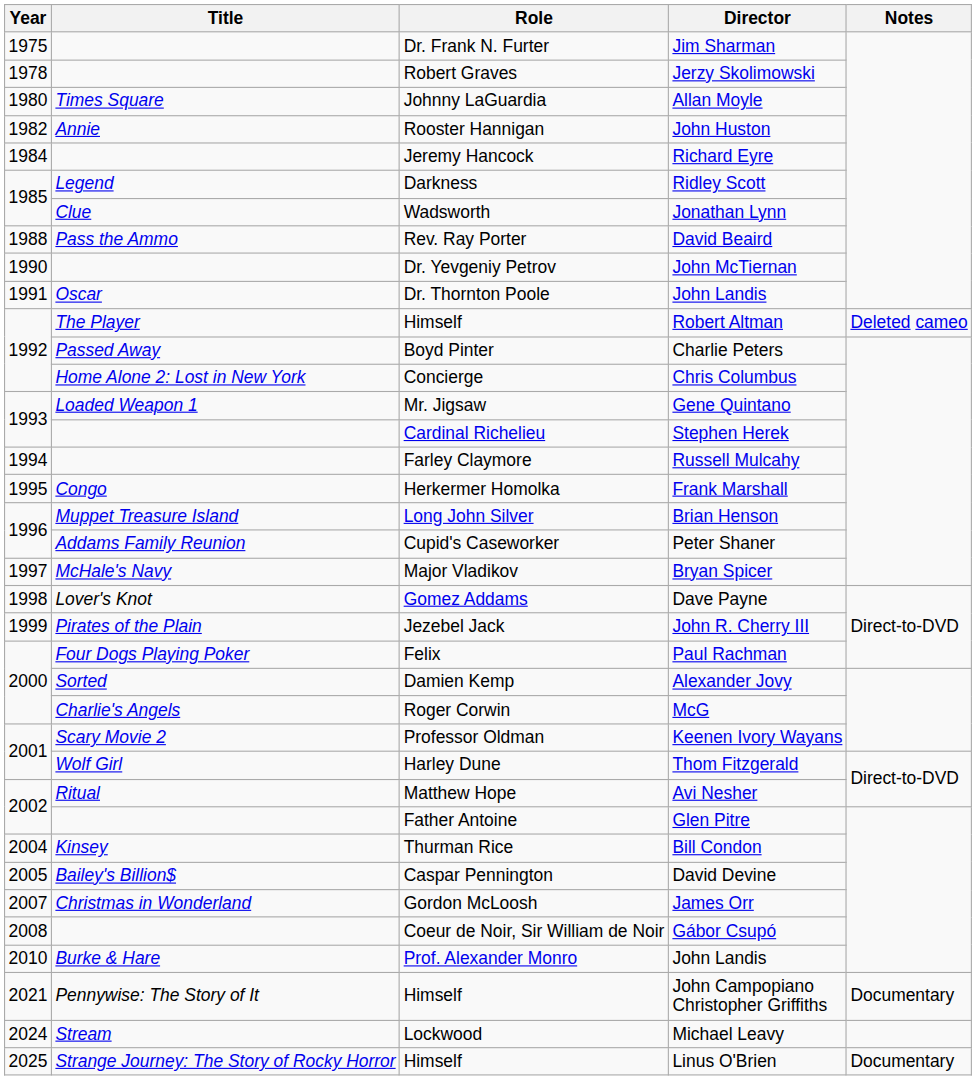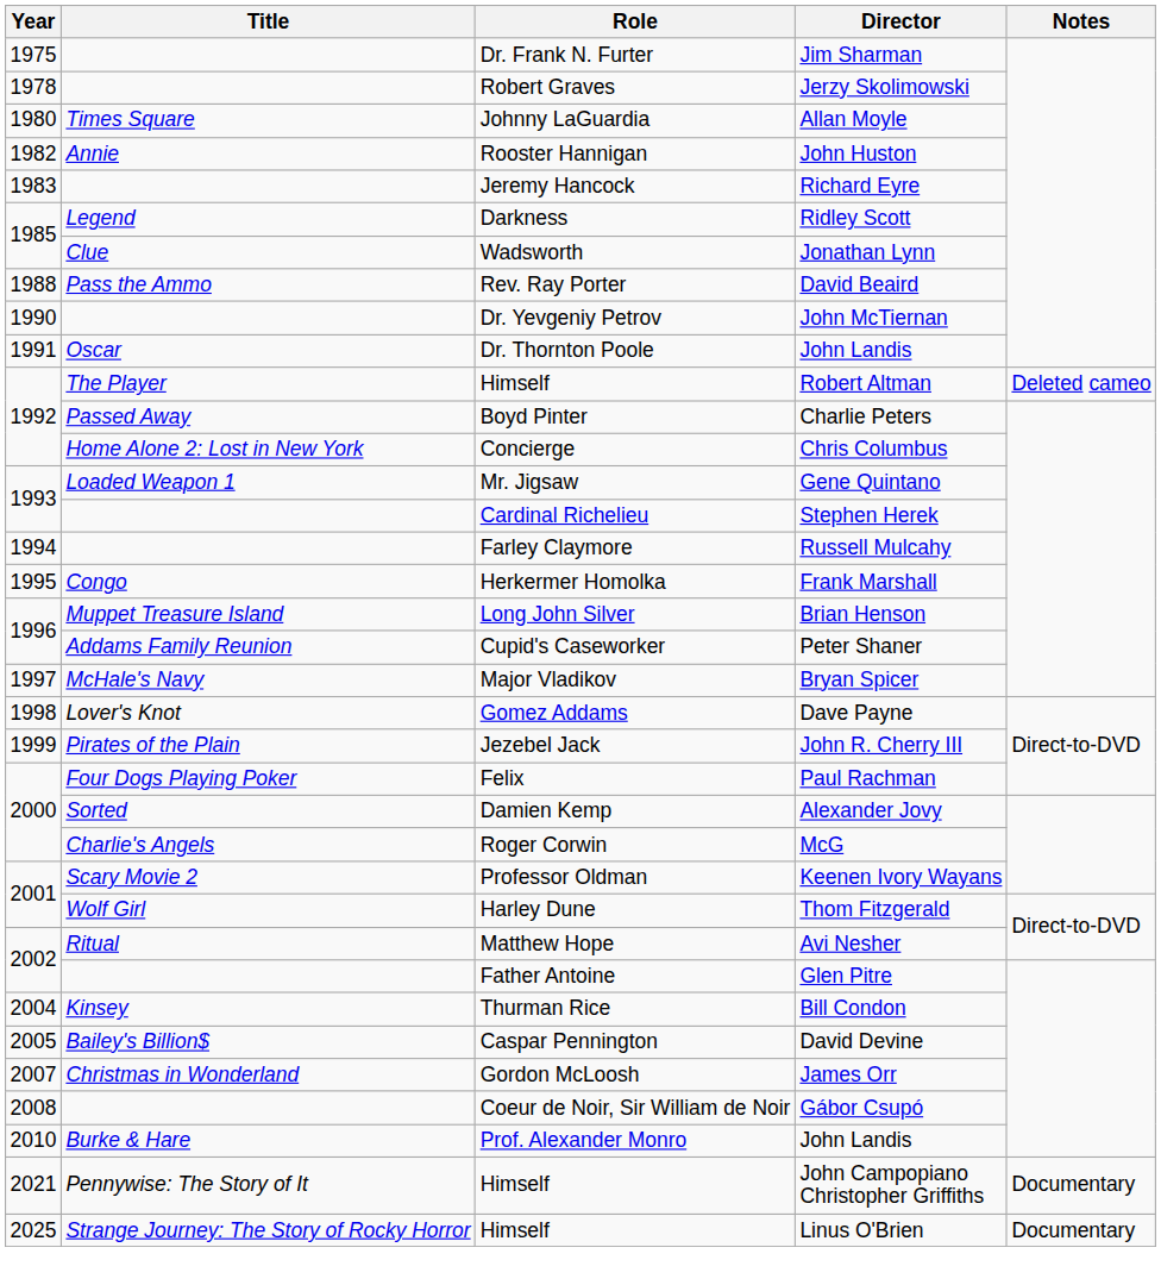Richard Eyre | Year: 1984 -> 1983
- row: 2024 | Stream | Lockwood | Michael Leavy
